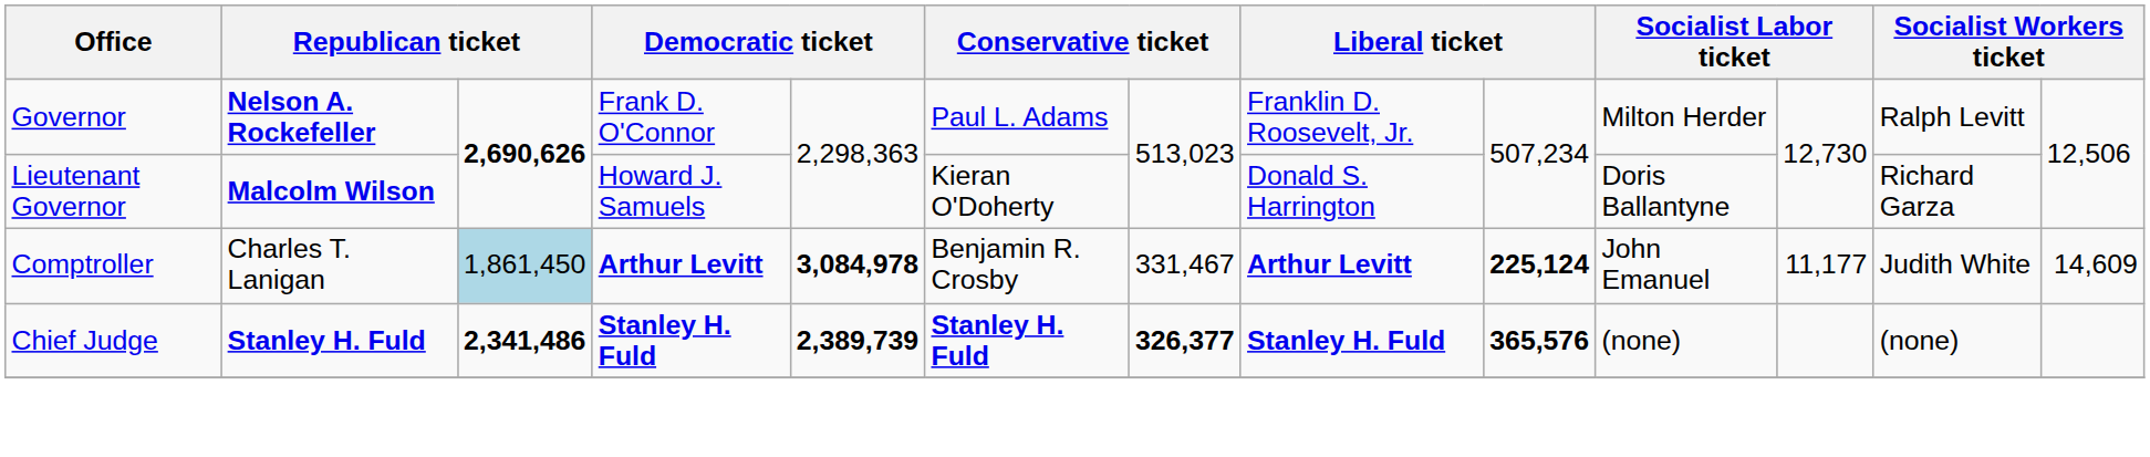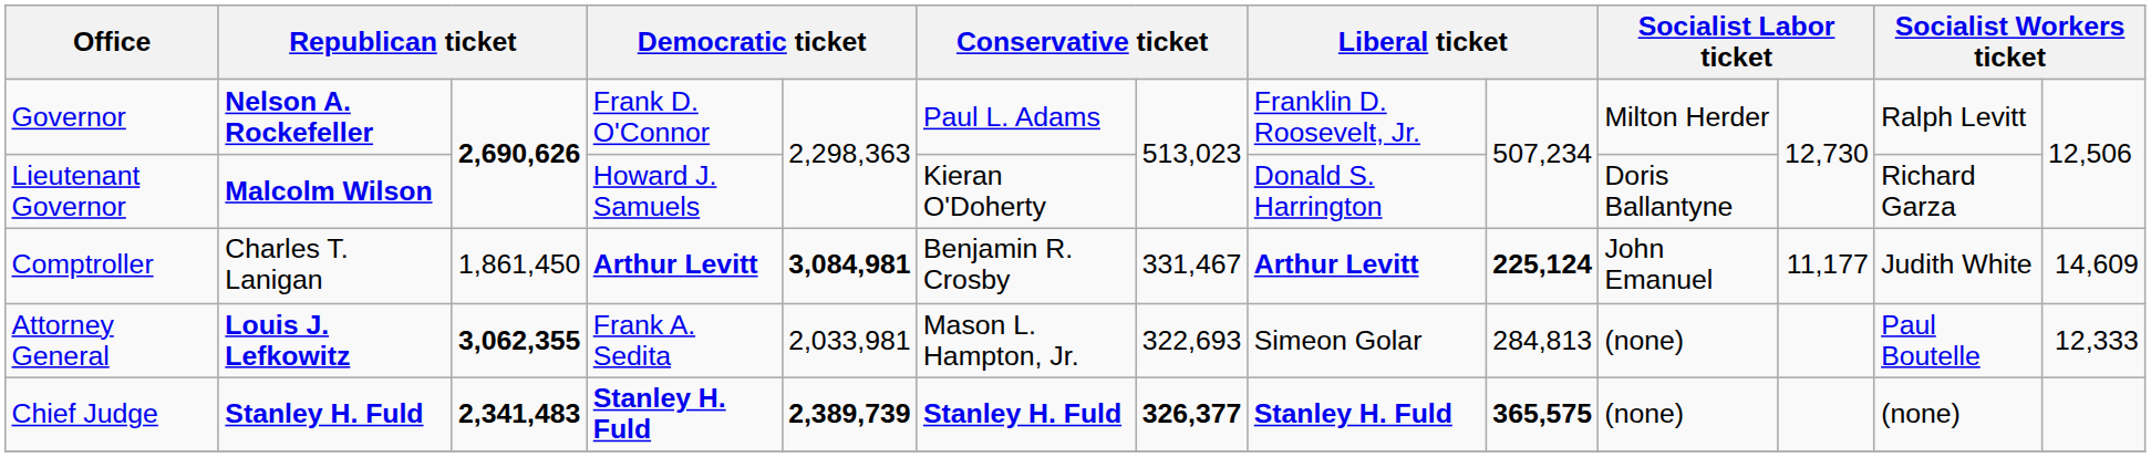Comptroller | column 3: lightblue background -> no background
Comptroller | column 5: 3,084,978 -> 3,084,981
+ row: Attorney General | Louis J. Lefkowitz | 3,062,355 | Frank A. Sedita | 2,033,981 | Mason L. Hampton, Jr. | 322,693 | Simeon Golar | 284,813 | (none) | Paul Boutelle | 12,333
Chief Judge | column 3: 2,341,486 -> 2,341,483
Chief Judge | column 9: 365,576 -> 365,575
